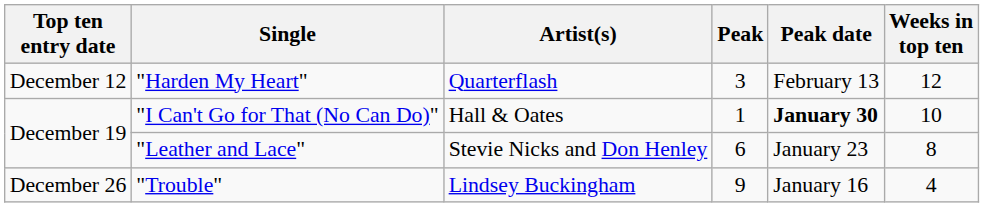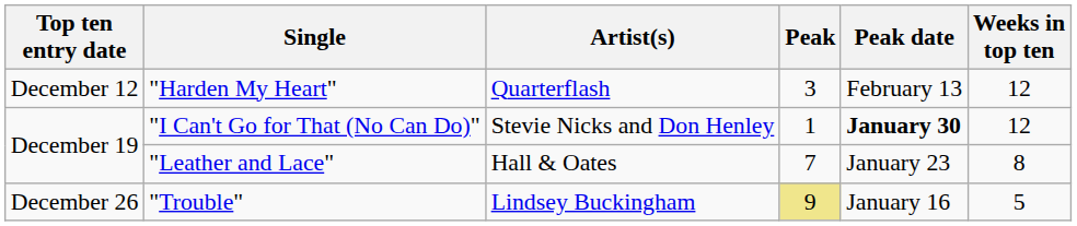"I Can't Go for That (No Can Do)" | Artist(s): Hall & Oates -> Stevie Nicks and Don Henley
"I Can't Go for That (No Can Do)" | Weeks in top ten: 10 -> 12
"Leather and Lace" | Artist(s): Stevie Nicks and Don Henley -> Hall & Oates
"Leather and Lace" | Peak: 6 -> 7
"Trouble" | Peak: no background -> khaki background
"Trouble" | Weeks in top ten: 4 -> 5
